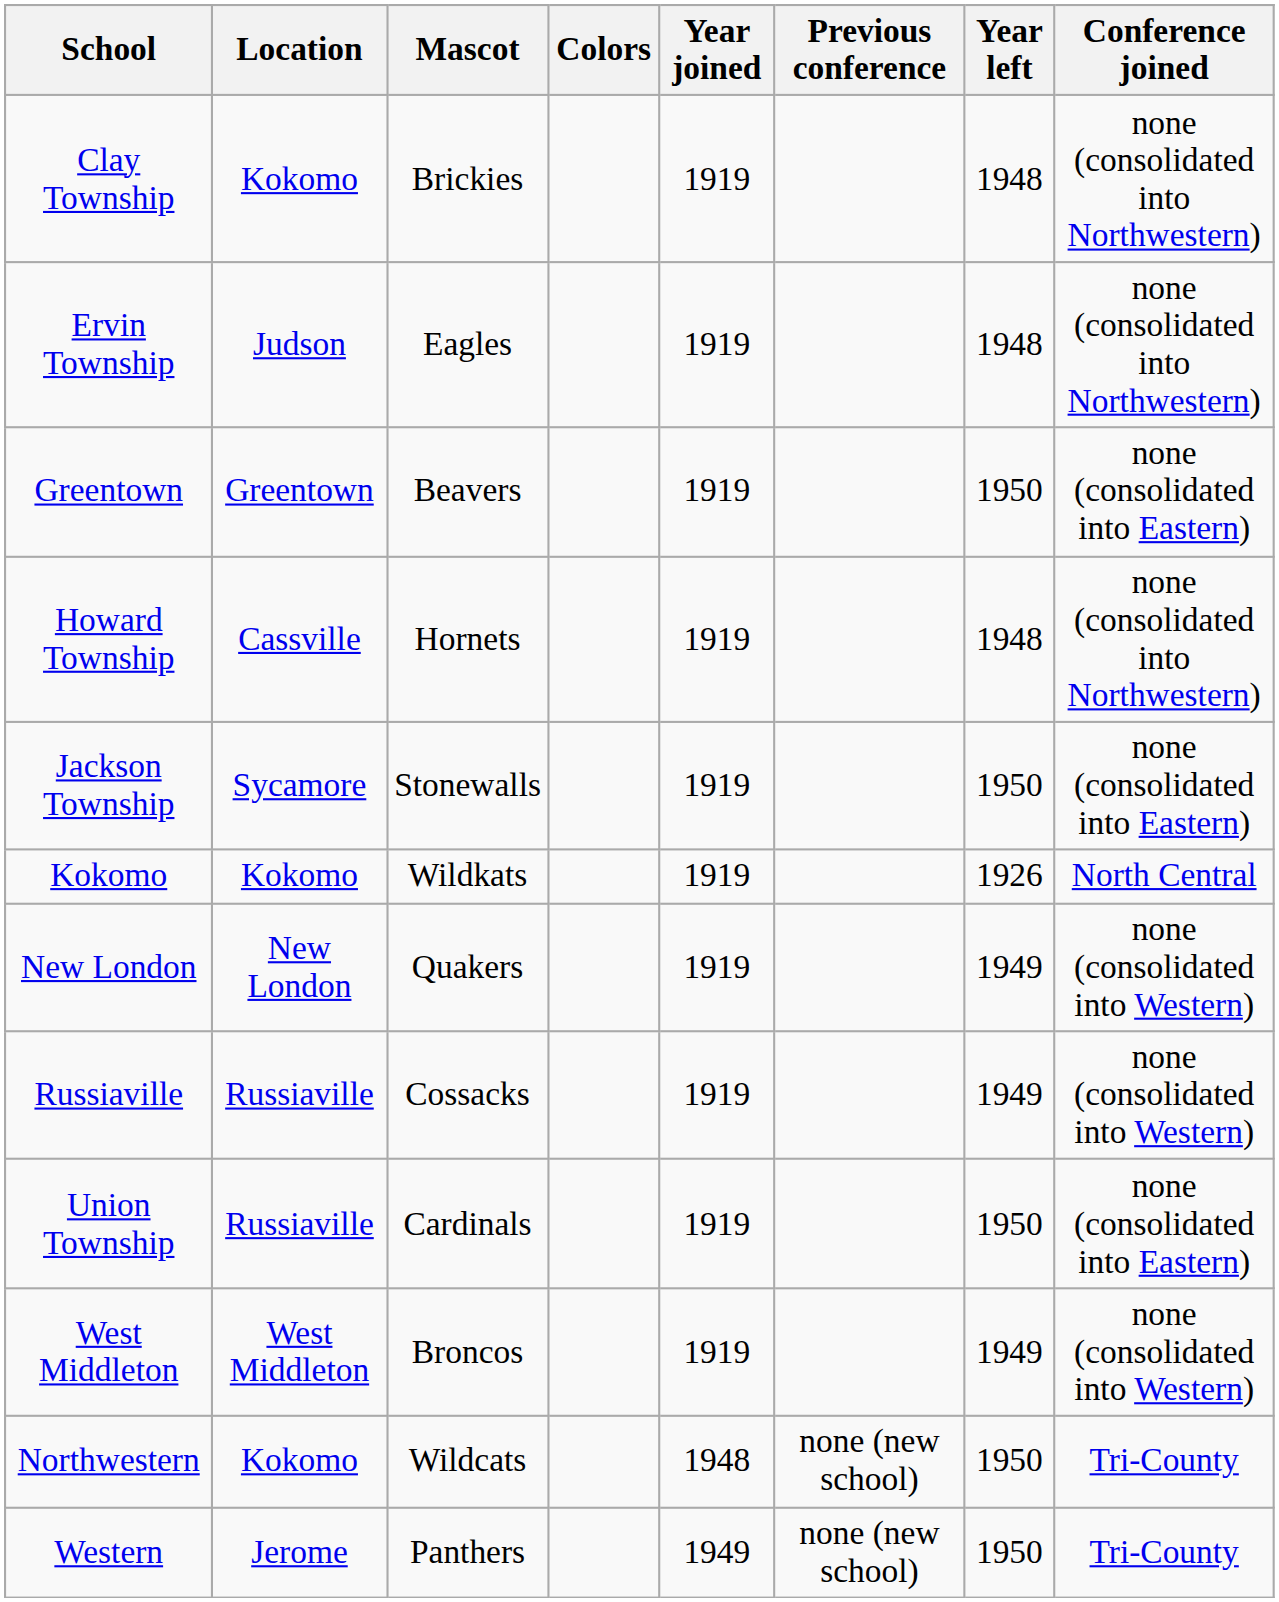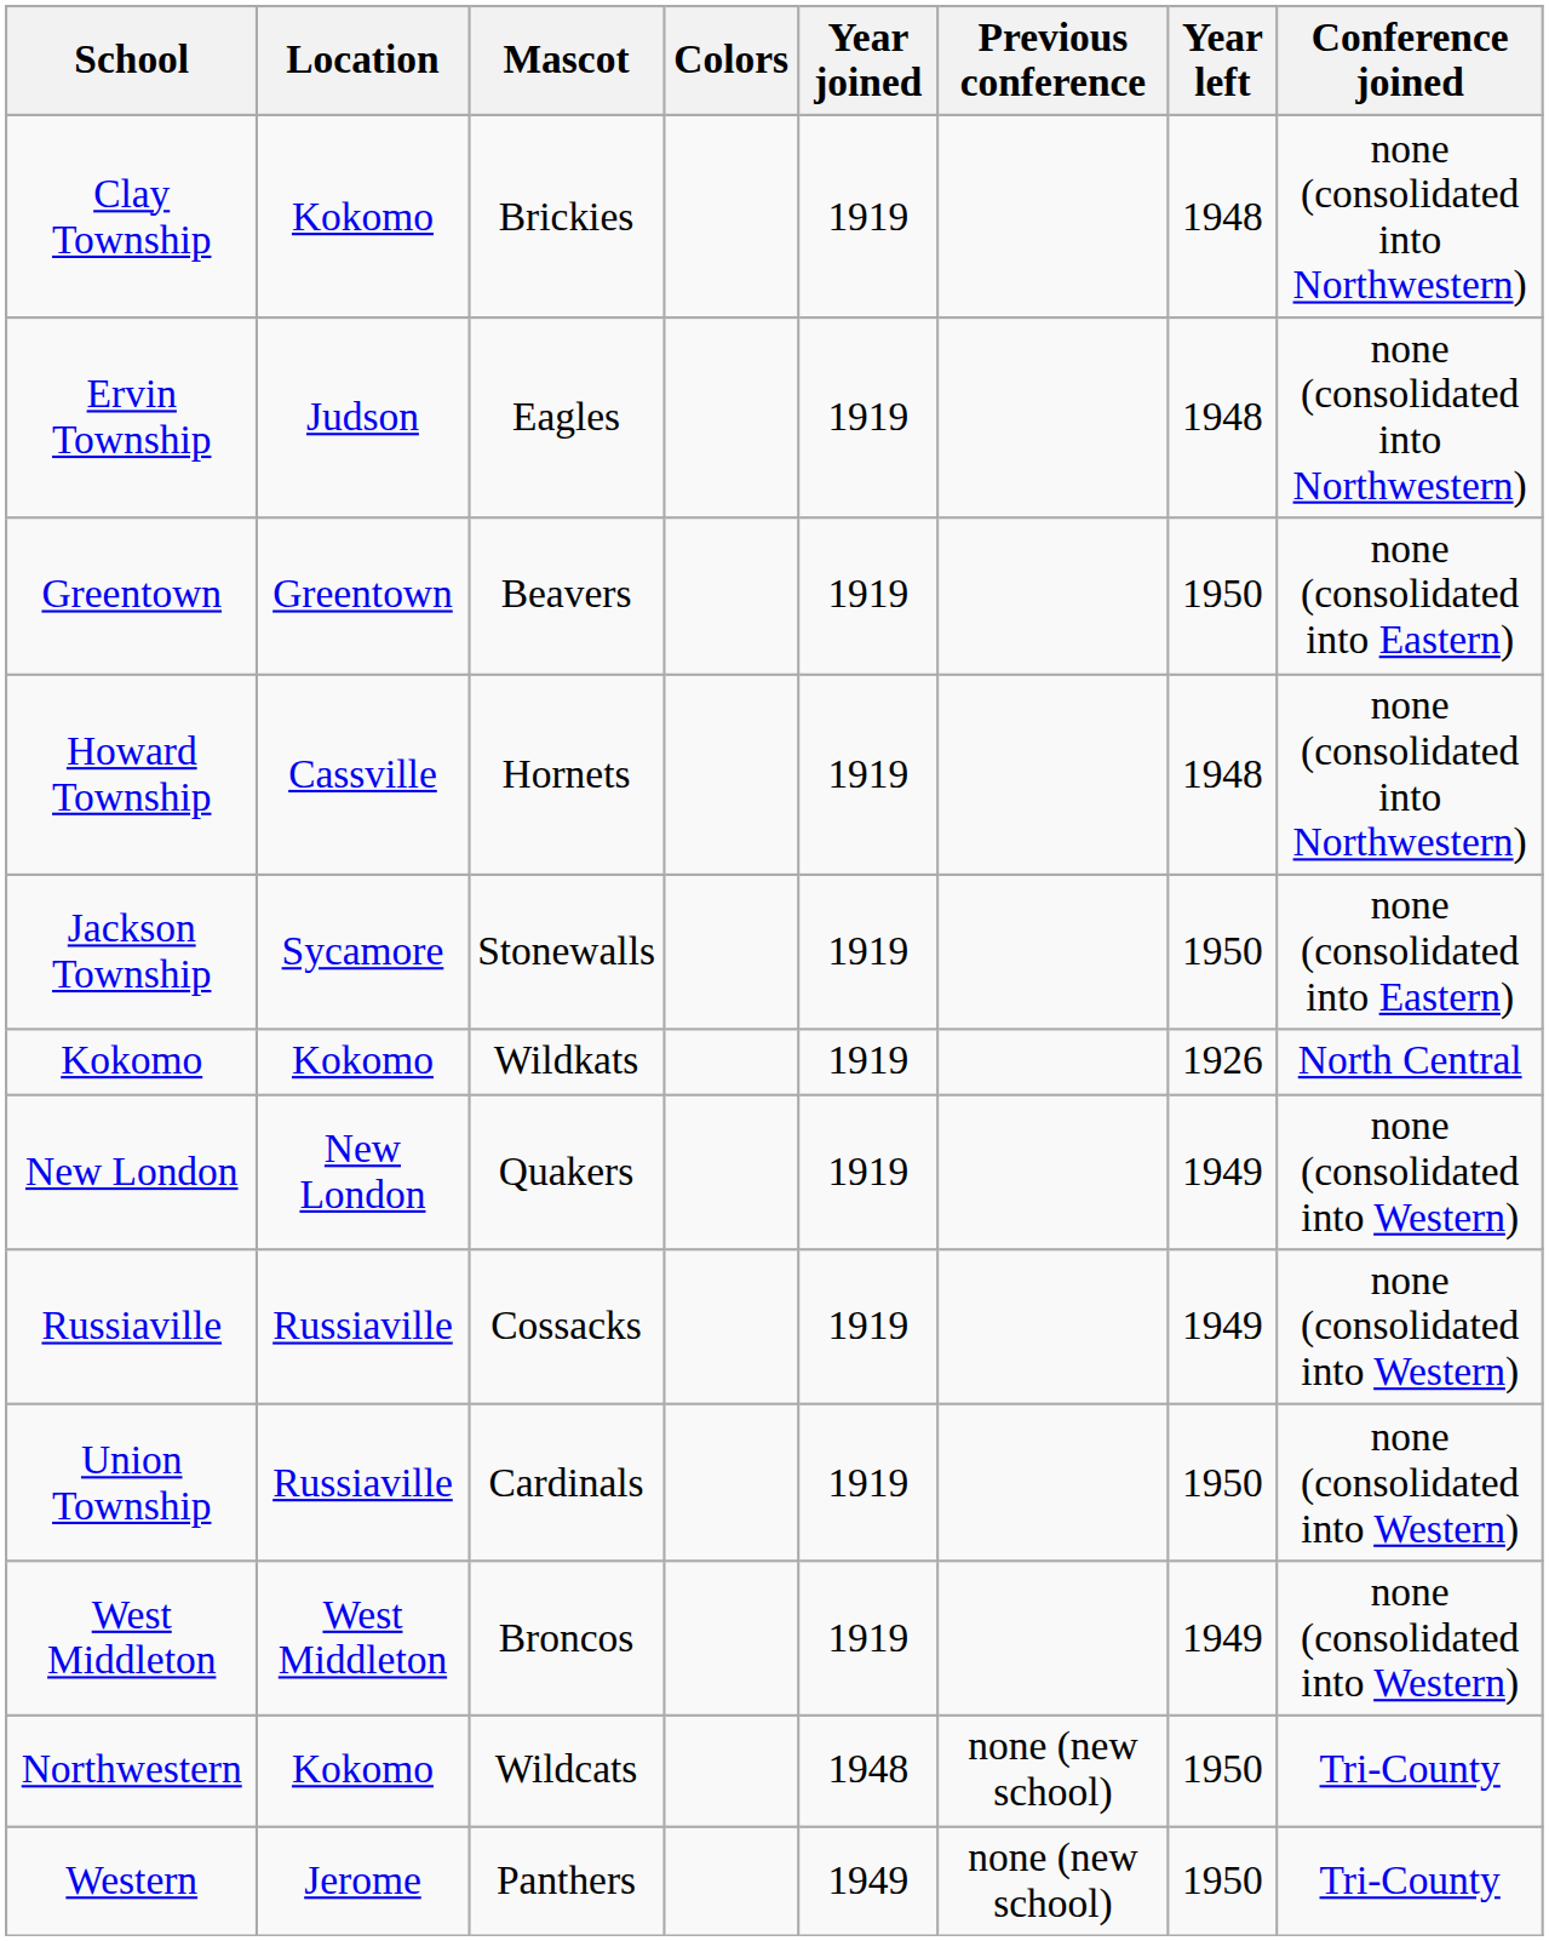Union Township | Conference joined: none (consolidated into Eastern) -> none (consolidated into Western)
